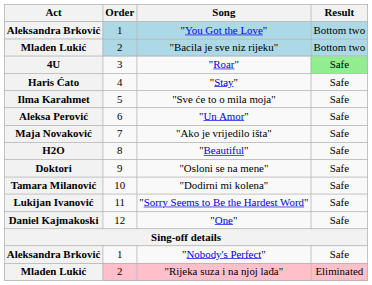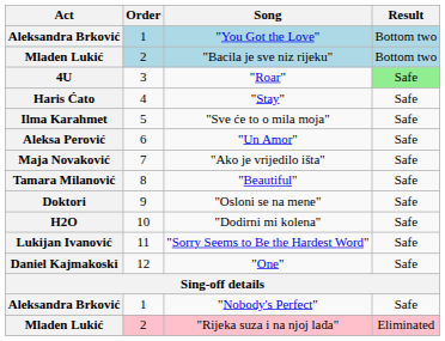"Beautiful" | Act: H2O -> Tamara Milanović
"Dodirni mi kolena" | Act: Tamara Milanović -> H2O
